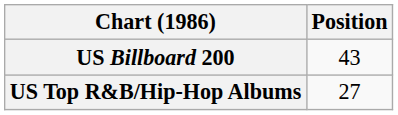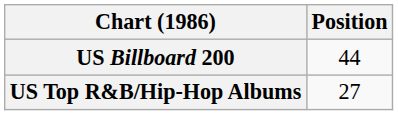US Billboard 200 | Position: 43 -> 44
